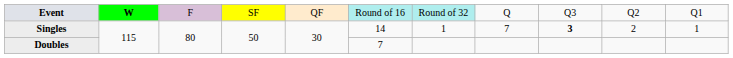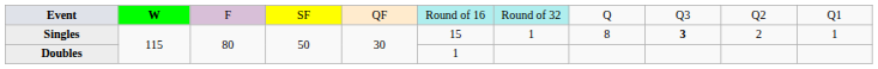Singles | column 6: 14 -> 15
Singles | column 8: 7 -> 8
Doubles | column 6: 7 -> 1
